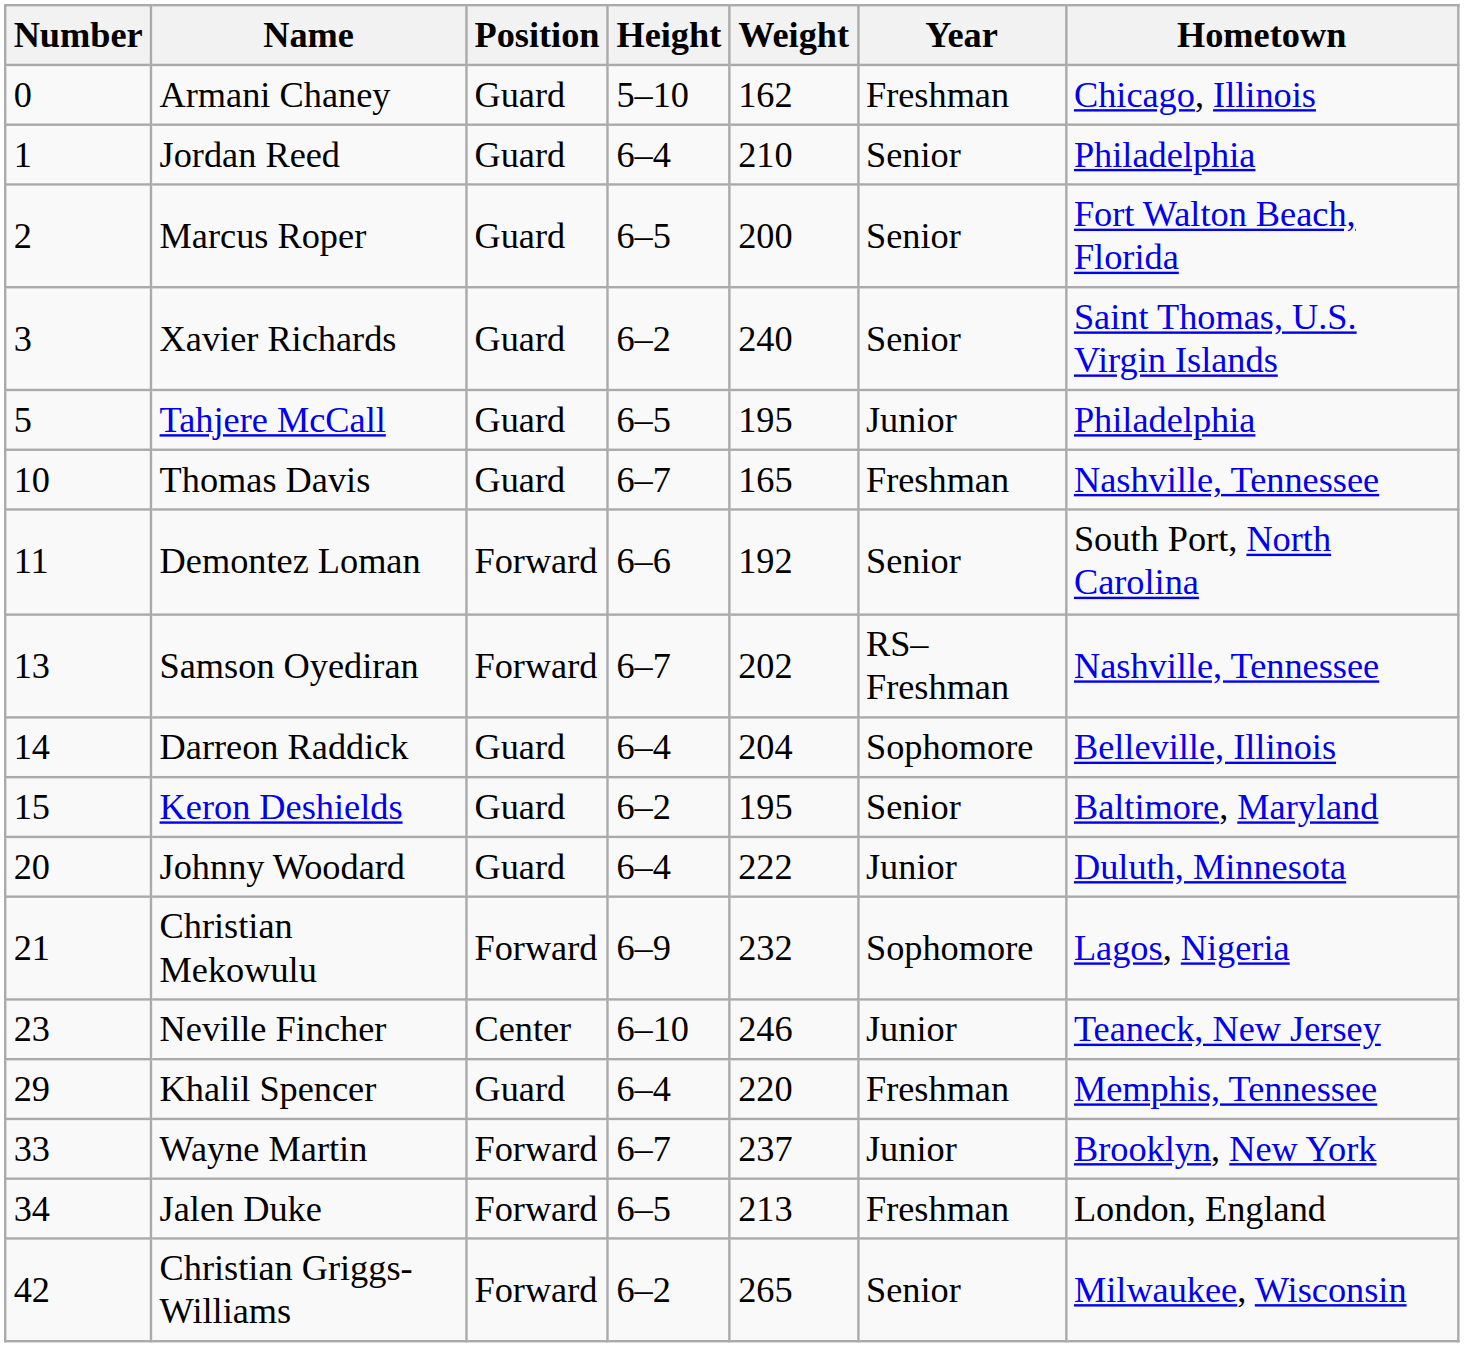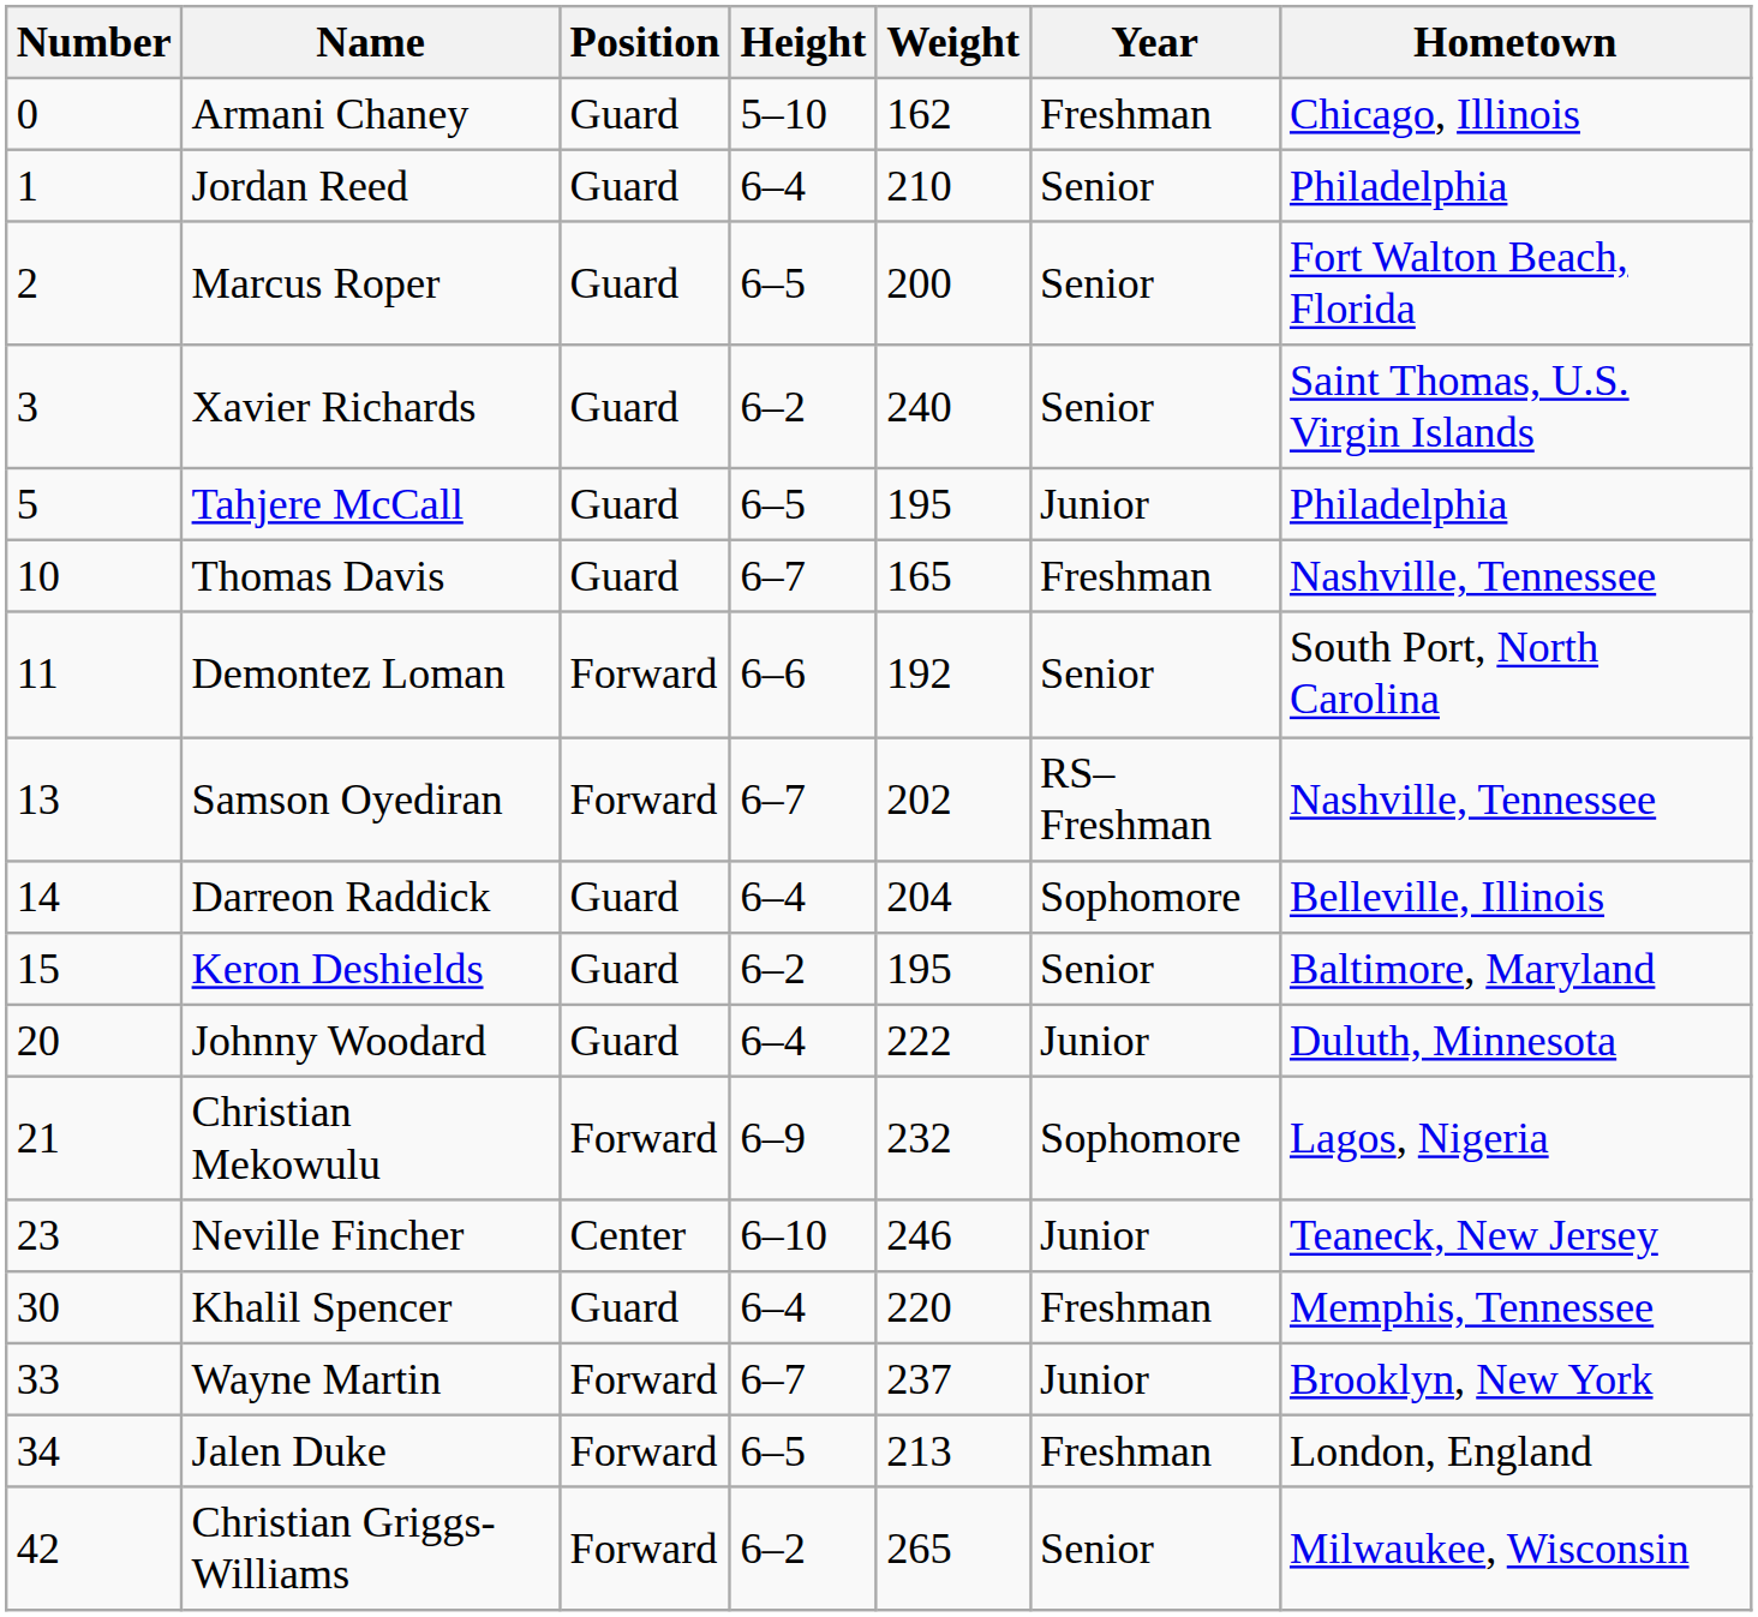Khalil Spencer | Number: 29 -> 30
